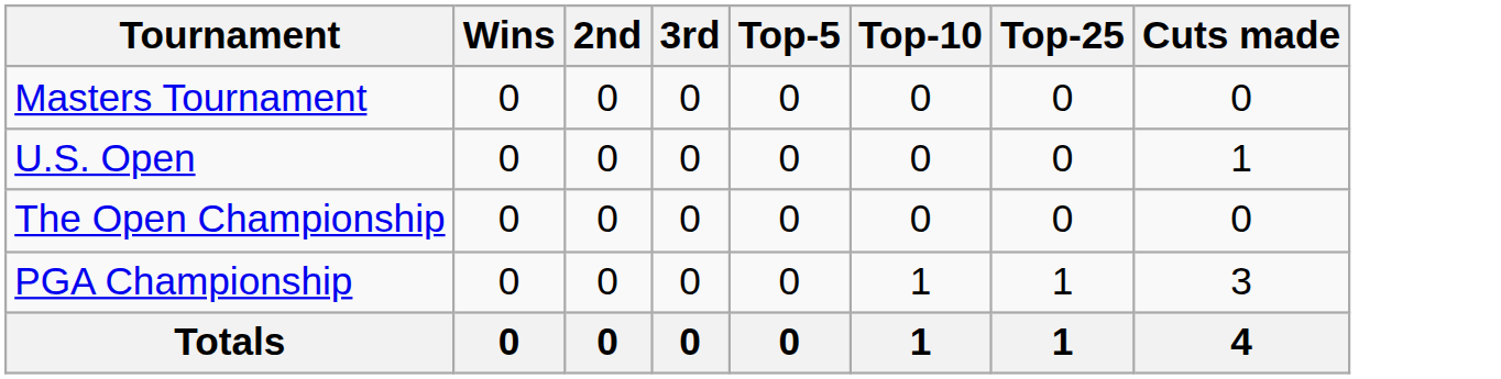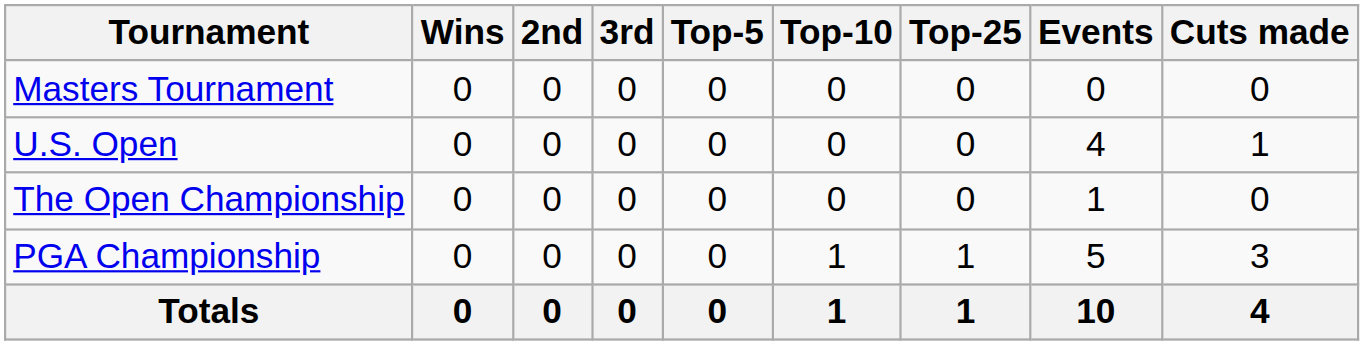+ column: Events | 0 | 4 | 1 | 5 | 10
